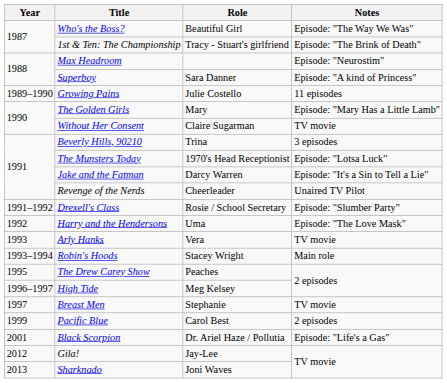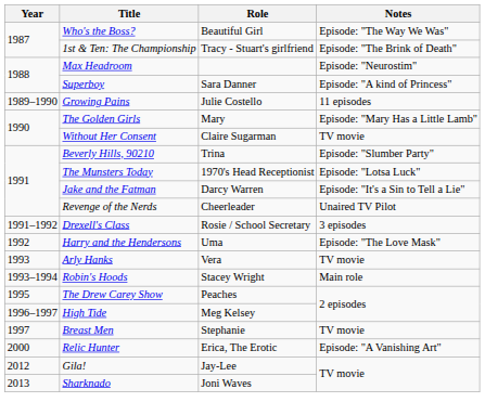Beverly Hills, 90210 | Notes: 3 episodes -> Episode: "Slumber Party"
Drexell's Class | Notes: Episode: "Slumber Party" -> 3 episodes
- row: 1999 | Pacific Blue | Carol Best | 2 episodes
+ row: 2000 | Relic Hunter | Erica, The Erotic | Episode: "A Vanishing Art"
- row: 2001 | Black Scorpion | Dr. Ariel Haze / Pollutia | Episode: "Life's a Gas"
